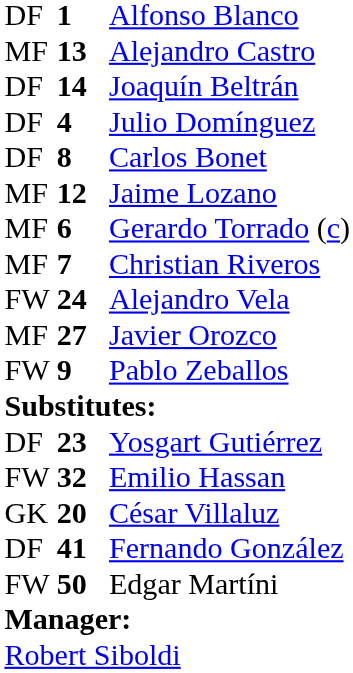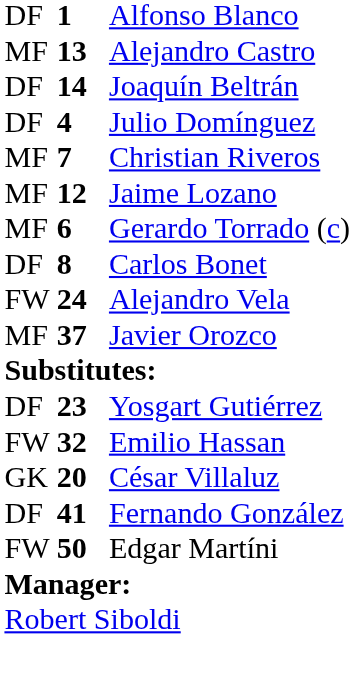rows swapped: Carlos Bonet <-> Christian Riveros
Javier Orozco | column 2: 27 -> 37
- row: FW | 9 | Pablo Zeballos
